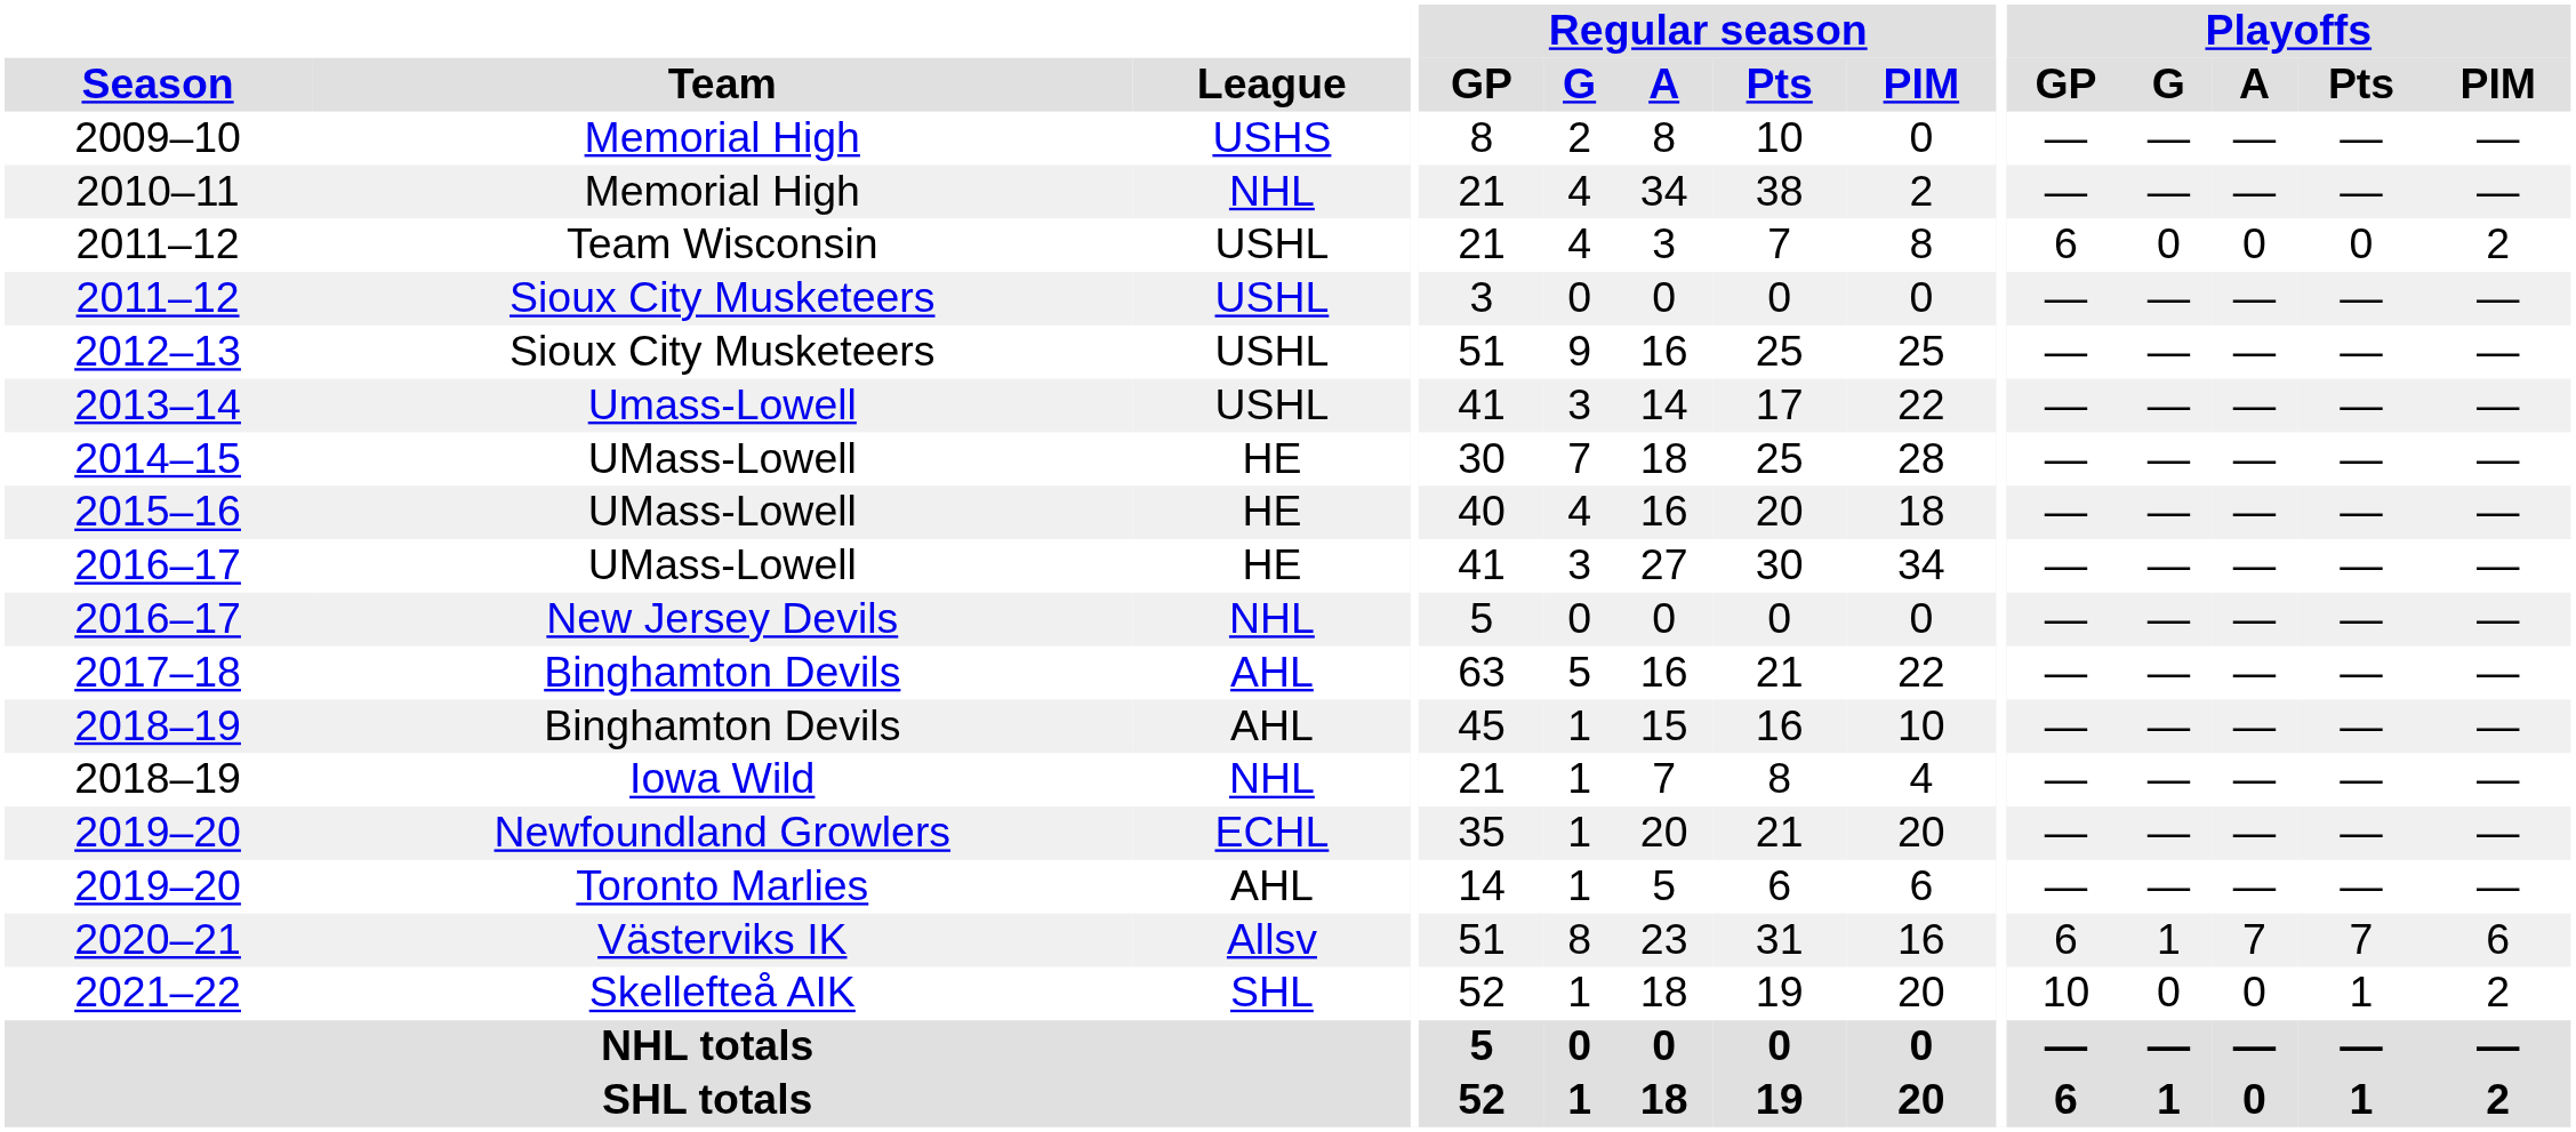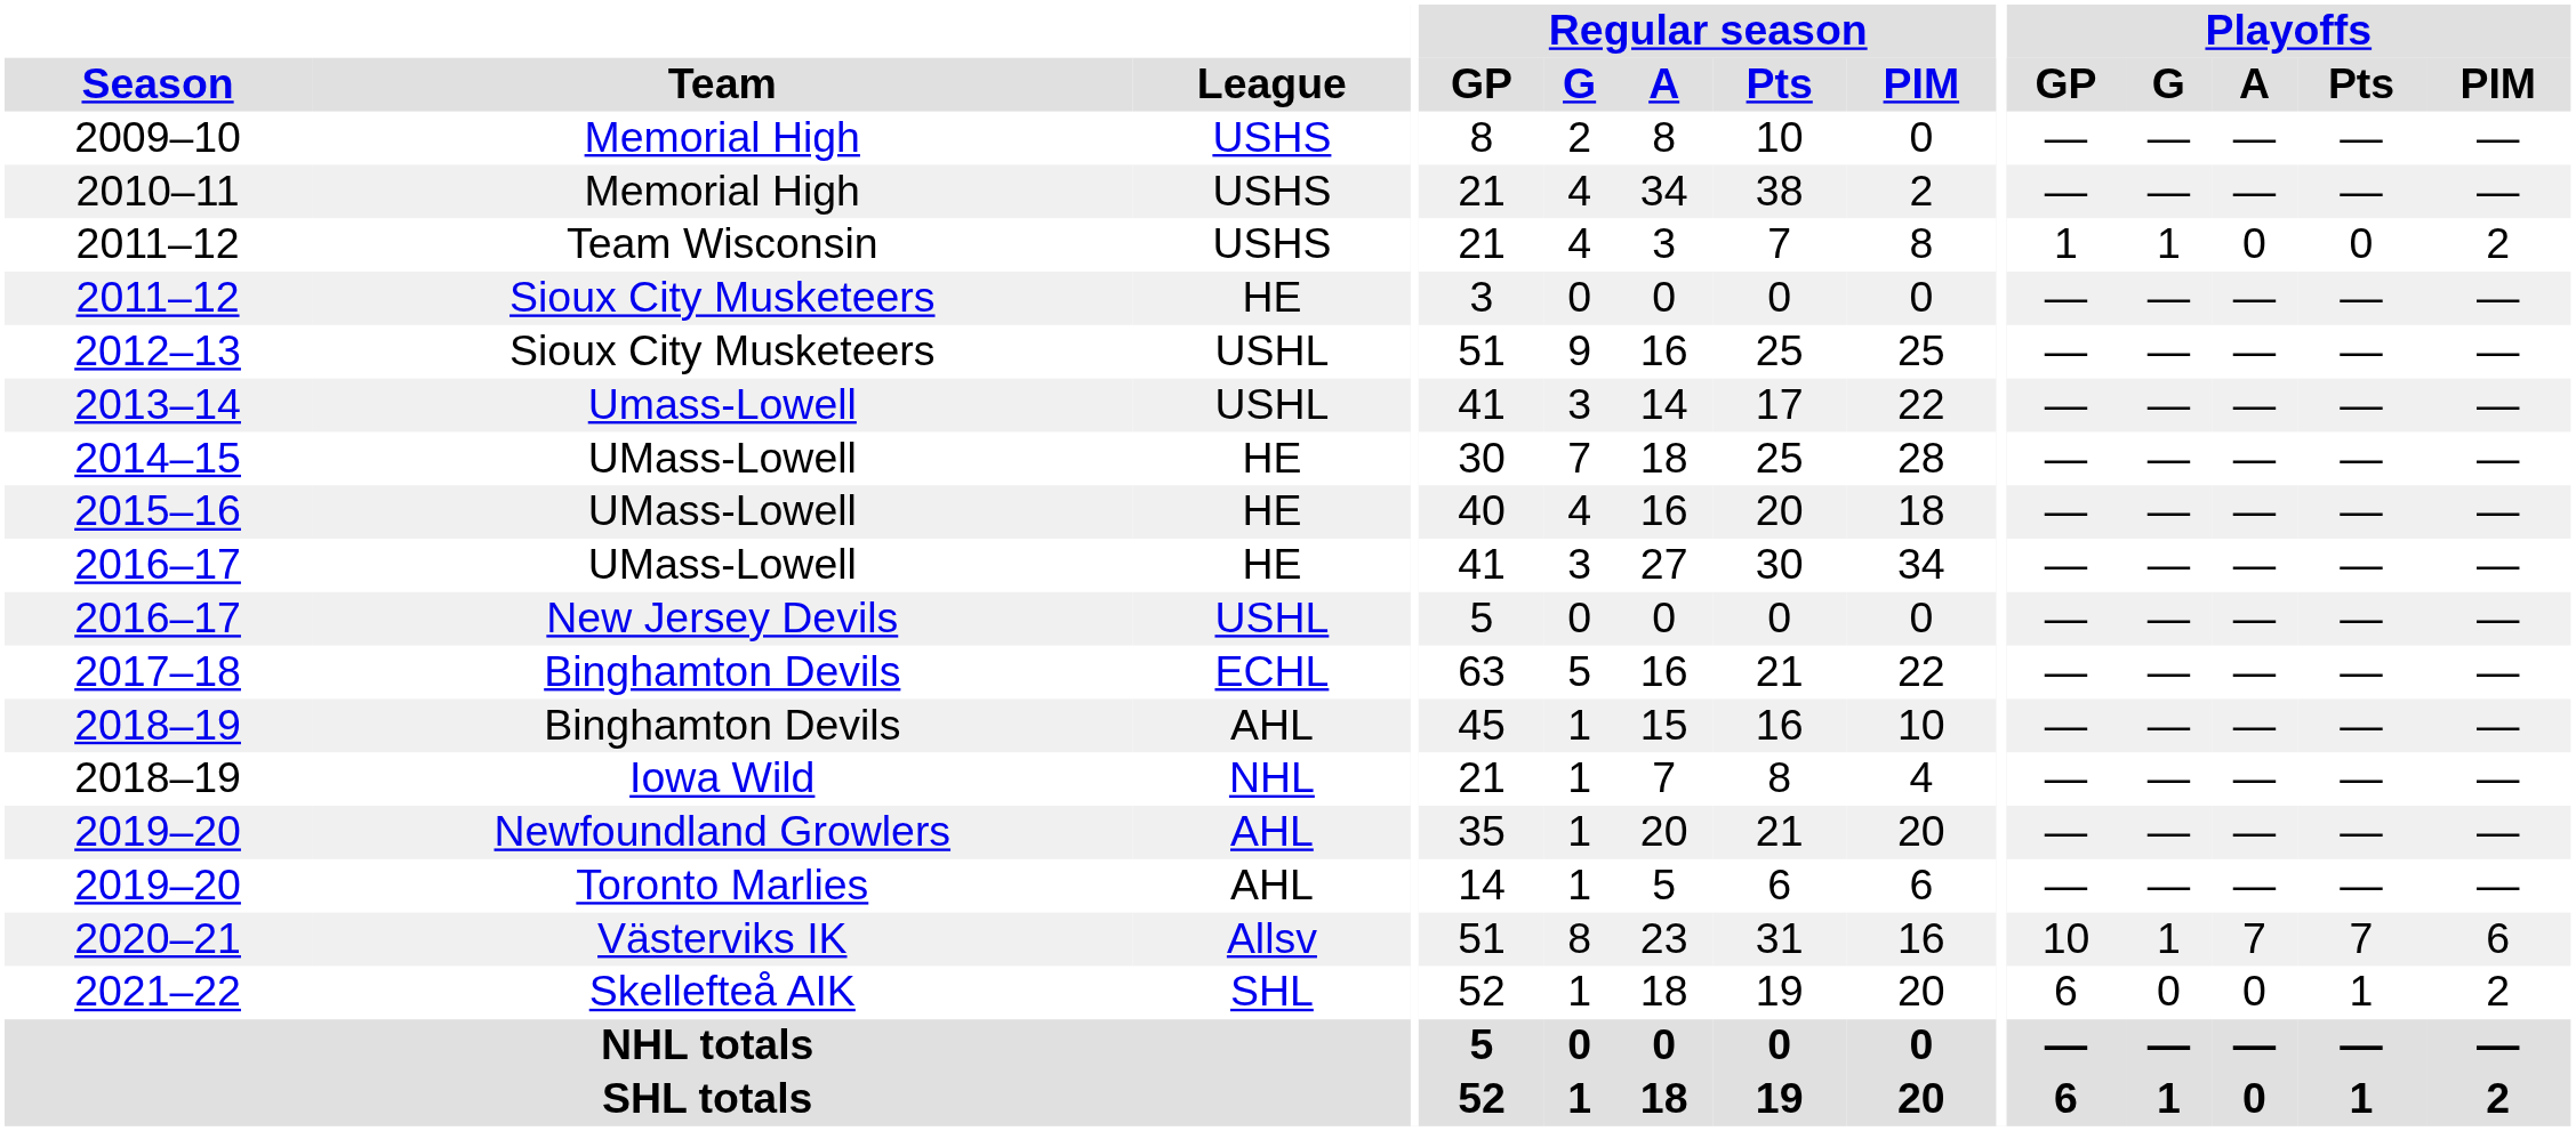2010–11 | League: NHL -> USHS
2011–12 / Team Wisconsin | League: USHL -> USHS
2011–12 / Team Wisconsin | Playoffs / GP: 6 -> 1
2011–12 / Team Wisconsin | Playoffs / G: 0 -> 1
2011–12 / Sioux City Musketeers | League: USHL -> HE
2016–17 / New Jersey Devils | League: NHL -> USHL
2017–18 | League: AHL -> ECHL
2019–20 / Newfoundland Growlers | League: ECHL -> AHL
2020–21 | Playoffs / GP: 6 -> 10
2021–22 | Playoffs / GP: 10 -> 6
